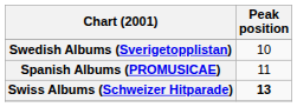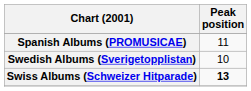rows swapped: Spanish Albums (PROMUSICAE) <-> Swedish Albums (Sverigetopplistan)
